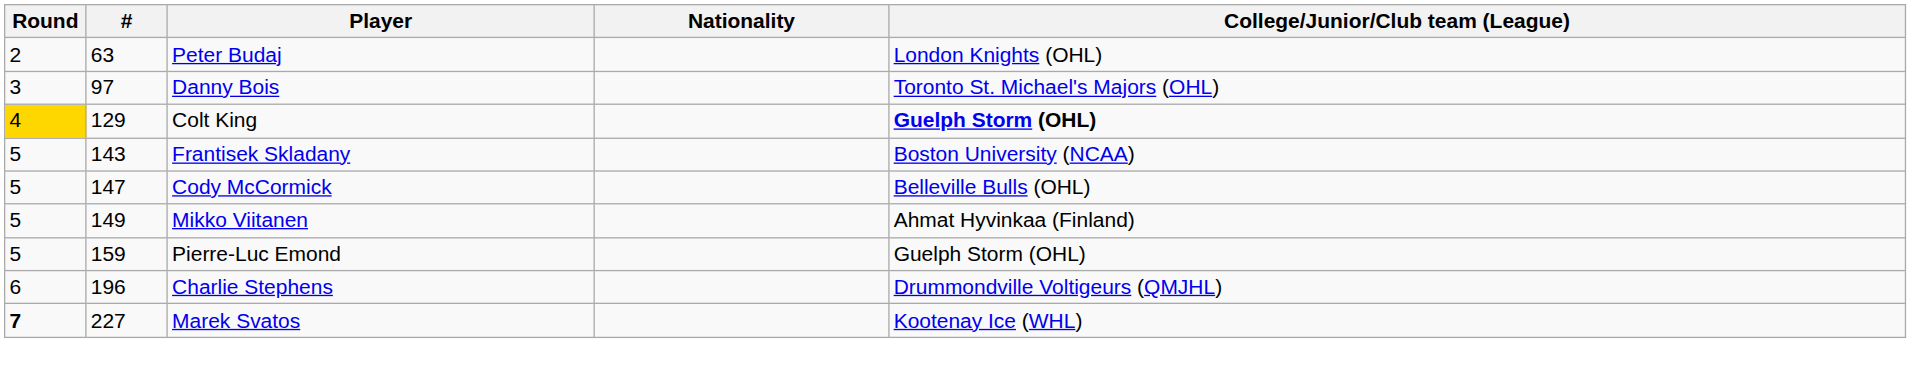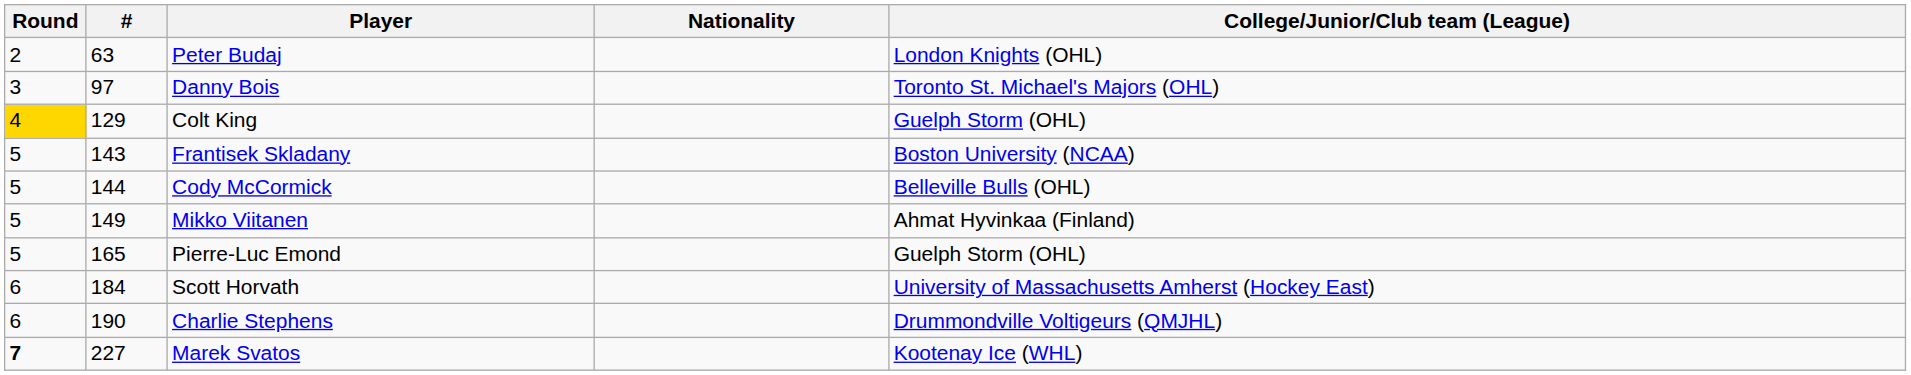Colt King | College/Junior/Club team (League): bold -> normal
Cody McCormick | #: 147 -> 144
Pierre-Luc Emond | #: 159 -> 165
+ row: 6 | 184 | Scott Horvath | University of Massachusetts Amherst (Hockey East)
Charlie Stephens | #: 196 -> 190
